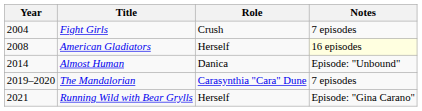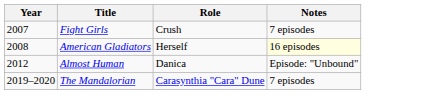Fight Girls | Year: 2004 -> 2007
Almost Human | Year: 2014 -> 2012
- row: 2021 | Running Wild with Bear Grylls | Herself | Episode: "Gina Carano"
